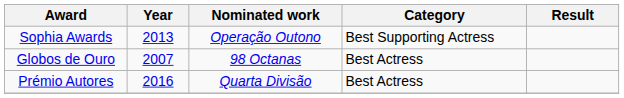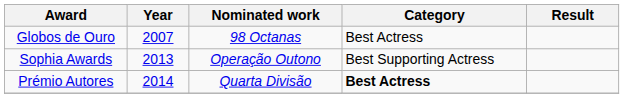rows swapped: Globos de Ouro <-> Sophia Awards
Prémio Autores | Year: 2016 -> 2014
Prémio Autores | Category: normal -> bold
